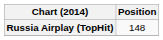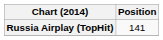Russia Airplay (TopHit) | Position: 148 -> 141
